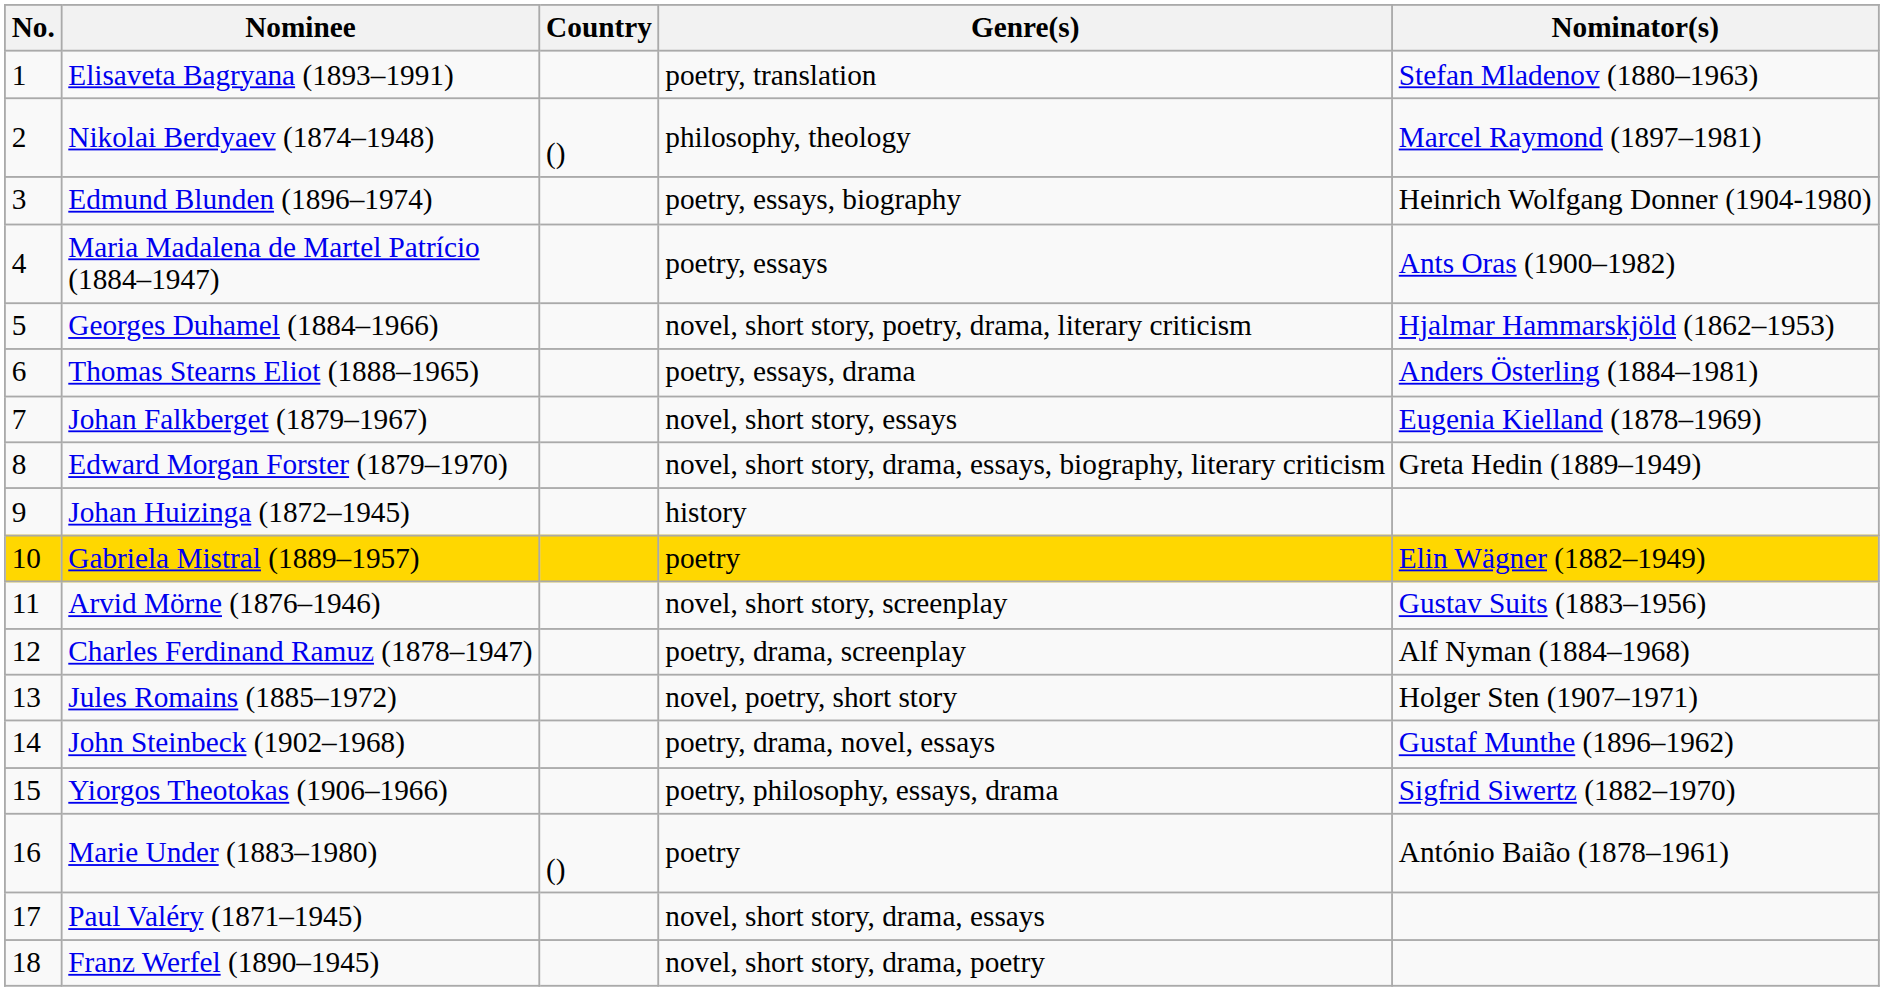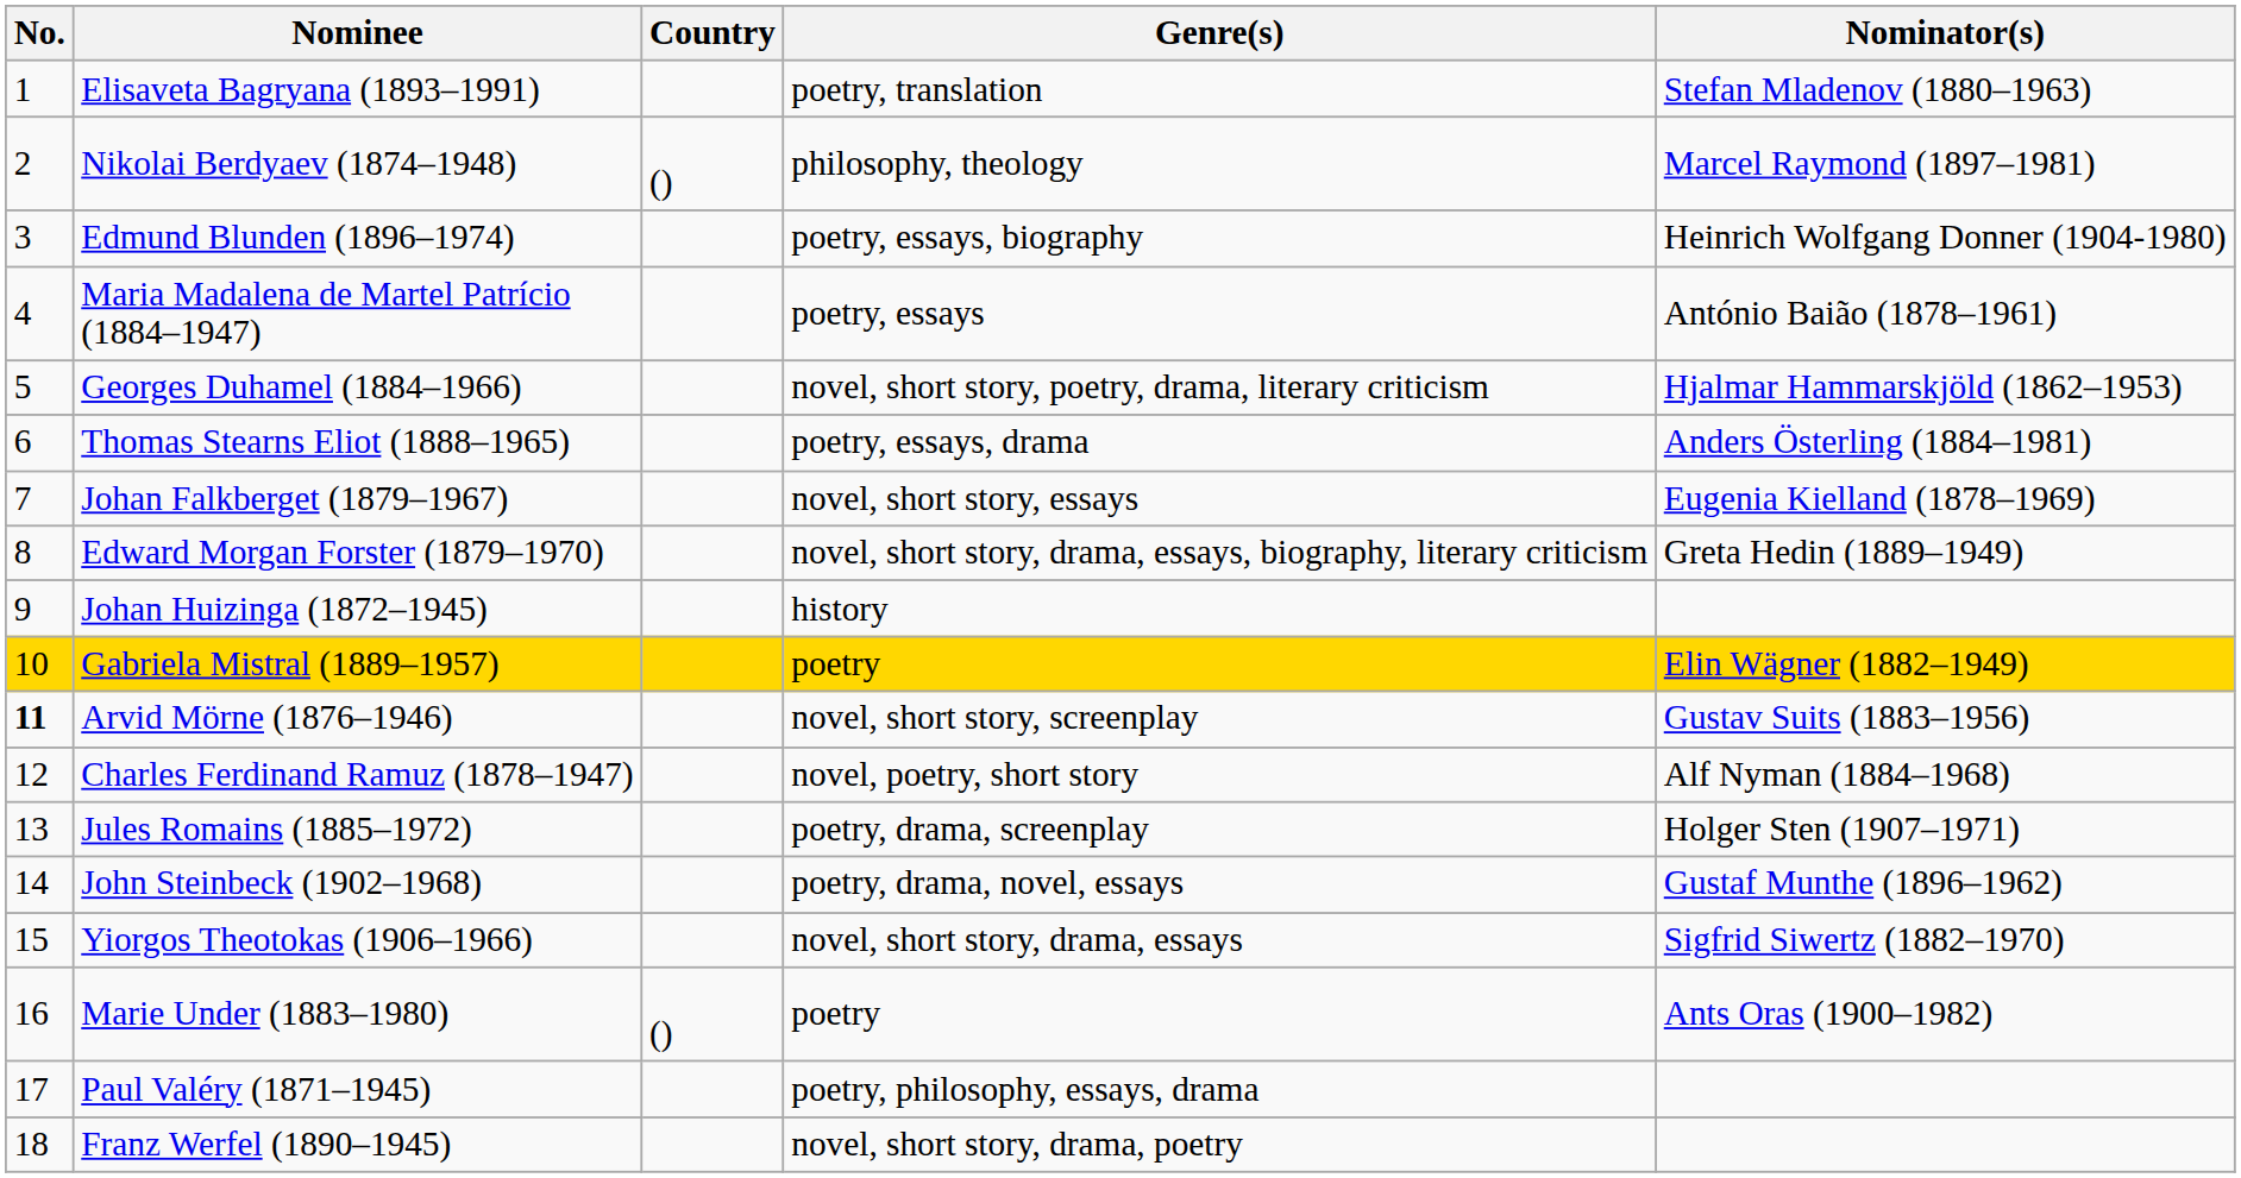Maria Madalena de Martel Patrício (1884–1947) | Nominator(s): Ants Oras (1900–1982) -> António Baião (1878–1961)
Arvid Mörne (1876–1946) | No.: normal -> bold
Charles Ferdinand Ramuz (1878–1947) | Genre(s): poetry, drama, screenplay -> novel, poetry, short story
Jules Romains (1885–1972) | Genre(s): novel, poetry, short story -> poetry, drama, screenplay
Yiorgos Theotokas (1906–1966) | Genre(s): poetry, philosophy, essays, drama -> novel, short story, drama, essays
Marie Under (1883–1980) | Nominator(s): António Baião (1878–1961) -> Ants Oras (1900–1982)
Paul Valéry (1871–1945) | Genre(s): novel, short story, drama, essays -> poetry, philosophy, essays, drama
